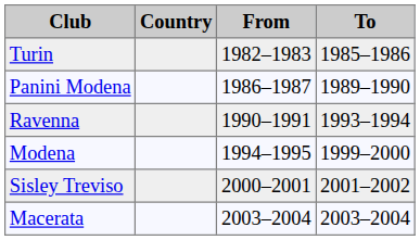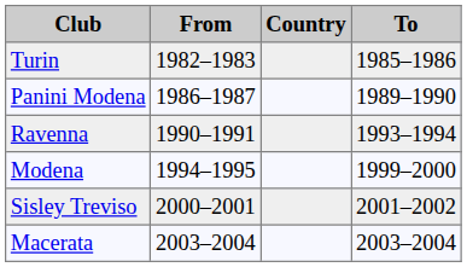columns swapped: Country <-> From
